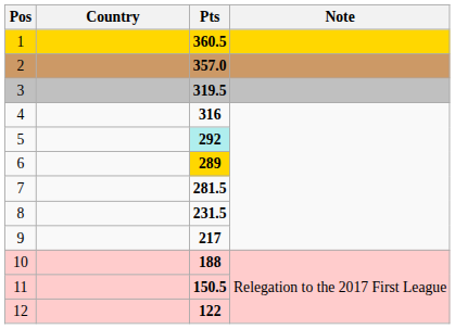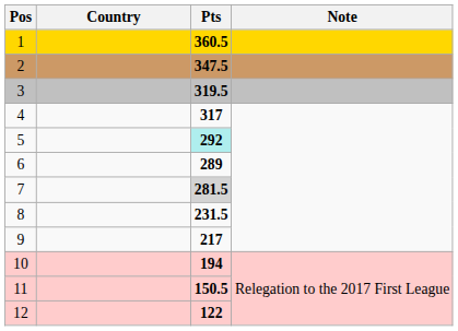2 | Pts: 357.0 -> 347.5
4 | Pts: 316 -> 317
6 | Pts: gold background -> no background
7 | Pts: no background -> lightgrey background
10 | Pts: 188 -> 194
